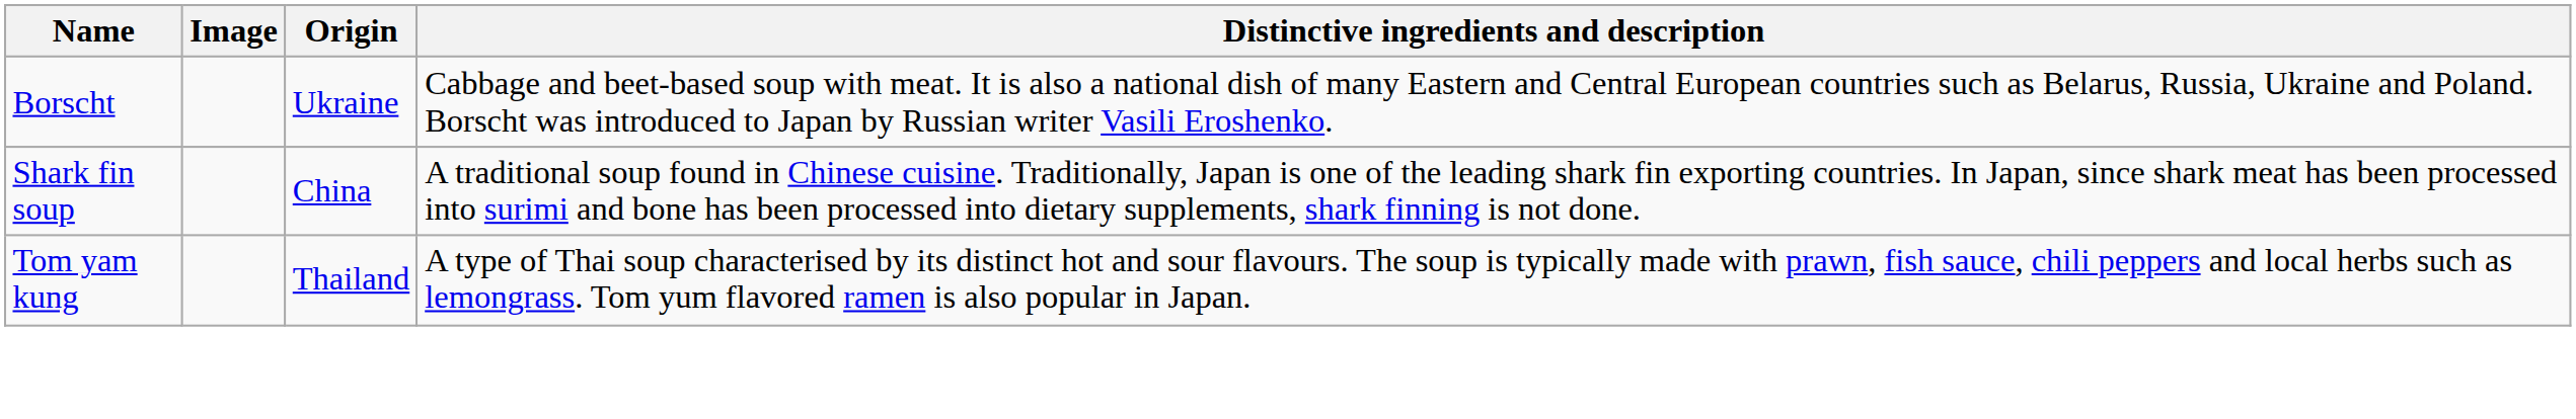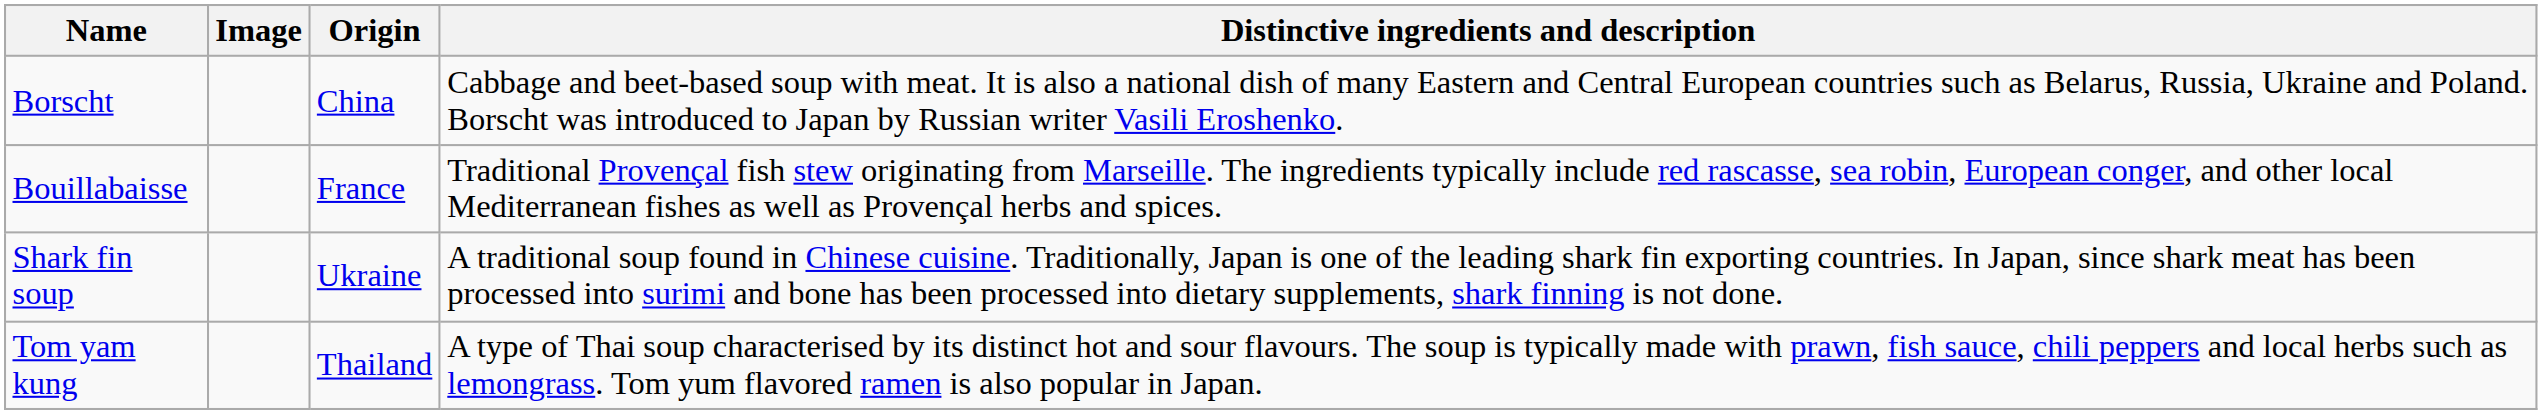Borscht | Origin: Ukraine -> China
+ row: Bouillabaisse | France | Traditional Provençal fish stew originating from Marseille. The ingredients typically include red rascasse, sea robin, European conger, and other local Mediterranean fishes as well as Provençal herbs and spices.
Shark fin soup | Origin: China -> Ukraine
